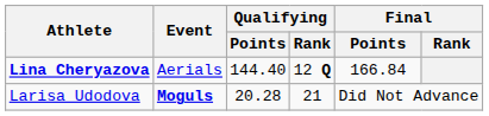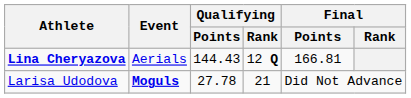Lina Cheryazova | Qualifying / Points: 144.40 -> 144.43
Lina Cheryazova | Final / Points: 166.84 -> 166.81
Larisa Udodova | Qualifying / Points: 20.28 -> 27.78
